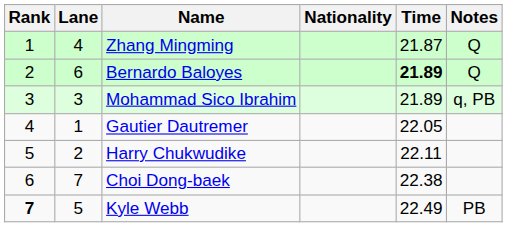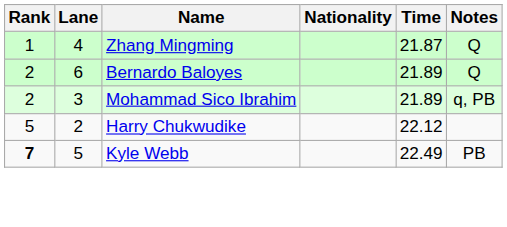Bernardo Baloyes | Time: bold -> normal
Mohammad Sico Ibrahim | Rank: 3 -> 2
- row: 4 | 1 | Gautier Dautremer | 22.05
Harry Chukwudike | Time: 22.11 -> 22.12
- row: 6 | 7 | Choi Dong-baek | 22.38
